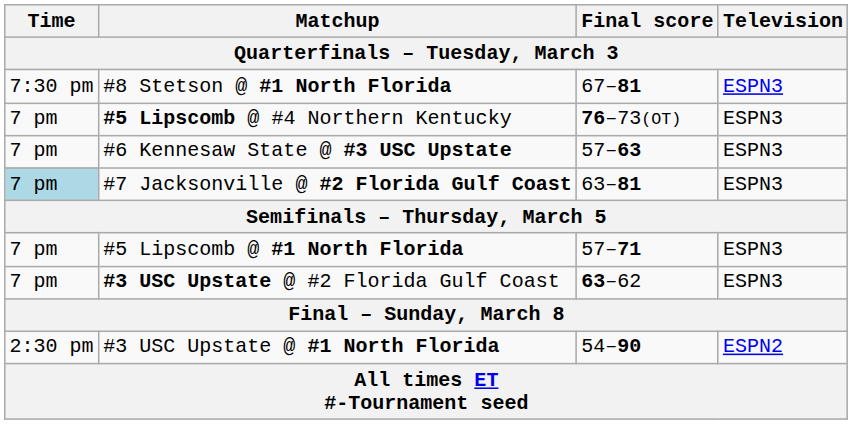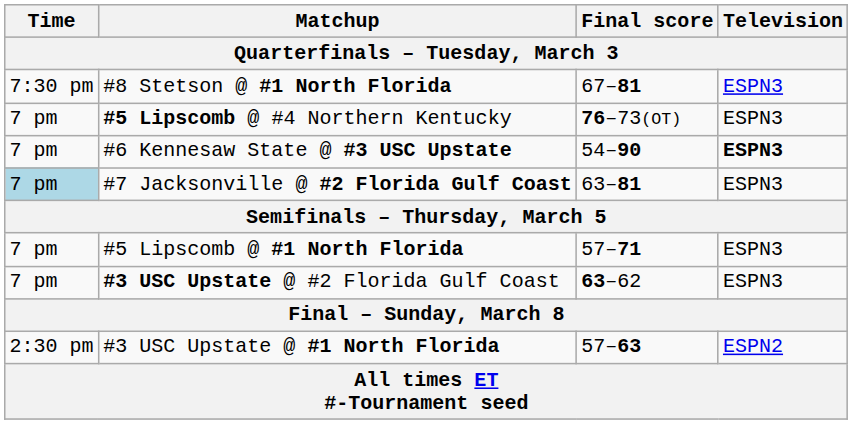#6 Kennesaw State @ #3 USC Upstate | Final score: 57–63 -> 54–90
#6 Kennesaw State @ #3 USC Upstate | Television: normal -> bold
#3 USC Upstate @ #1 North Florida | Final score: 54–90 -> 57–63
